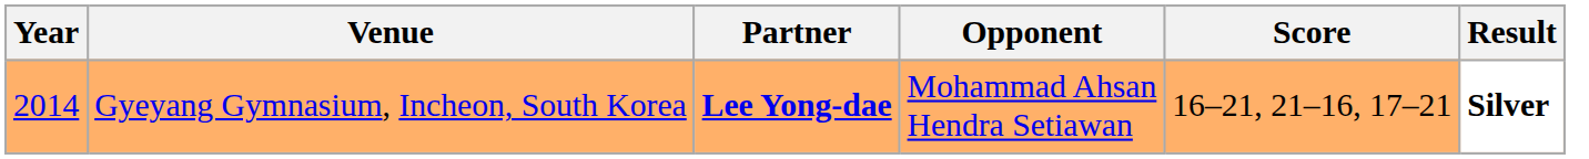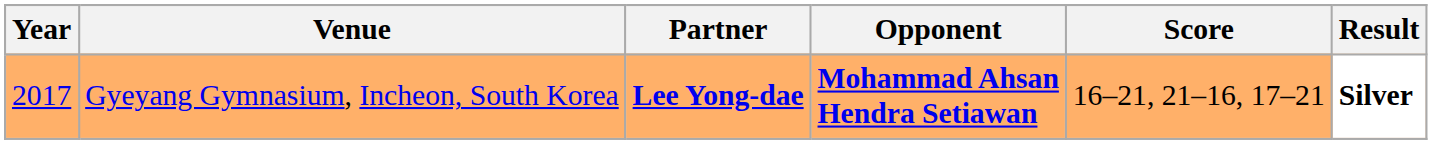Gyeyang Gymnasium, Incheon, South Korea | Year: 2014 -> 2017
Gyeyang Gymnasium, Incheon, South Korea | Opponent: normal -> bold
